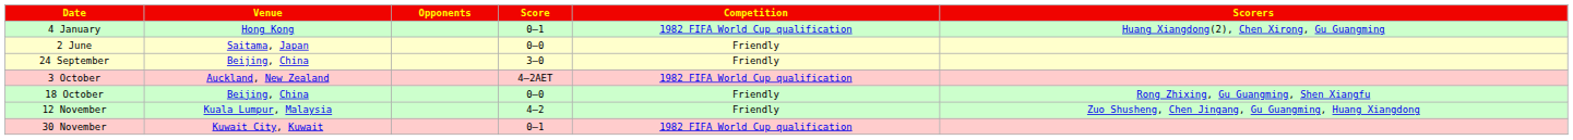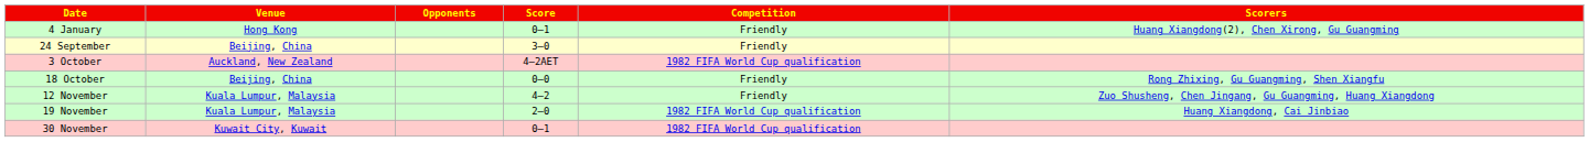4 January | Competition: 1982 FIFA World Cup qualification -> Friendly
- row: 2 June | Saitama, Japan | 0–0 | Friendly
+ row: 19 November | Kuala Lumpur, Malaysia | 2–0 | 1982 FIFA World Cup qualification | Huang Xiangdong, Cai Jinbiao
